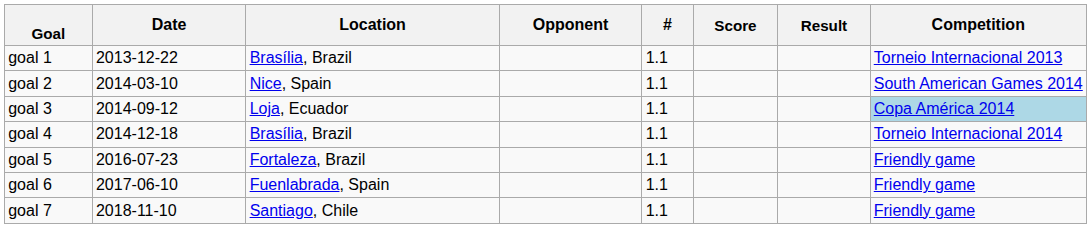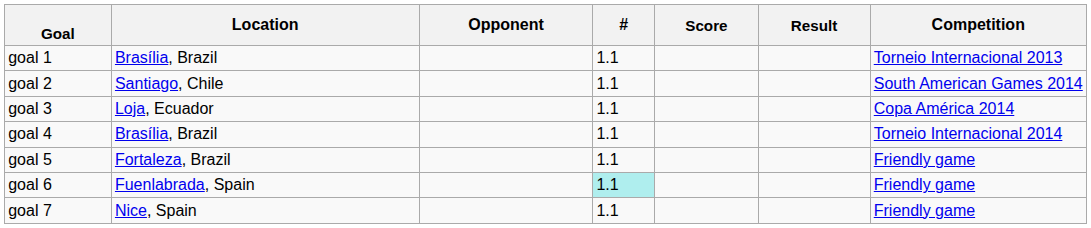- column: Date | 2013-12-22 | 2014-03-10 | 2014-09-12 | 2014-12-18 | 2016-07-23 | 2017-06-10 | 2018-11-10
goal 2 | Location: Nice, Spain -> Santiago, Chile
goal 3 | Competition: lightblue background -> no background
goal 6 | #: no background -> paleturquoise background
goal 7 | Location: Santiago, Chile -> Nice, Spain
